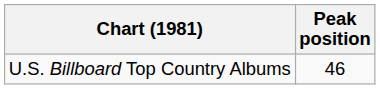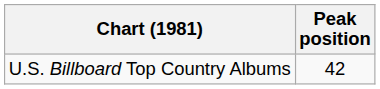U.S. Billboard Top Country Albums | Peak position: 46 -> 42
